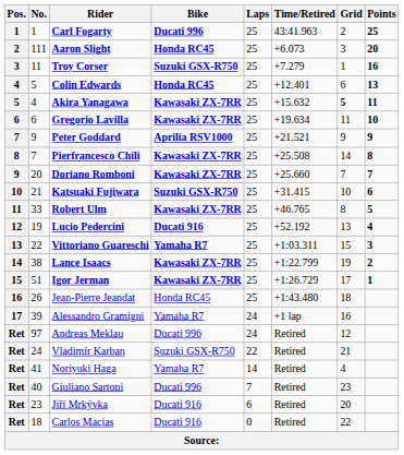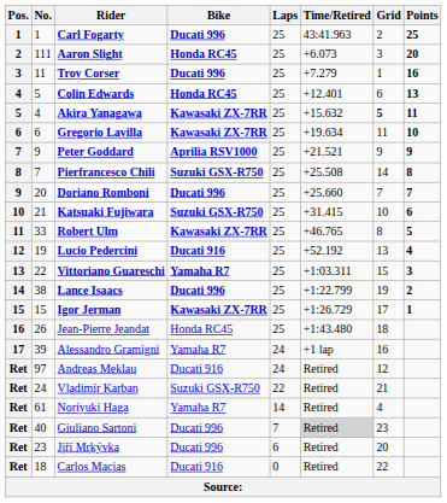Troy Corser | Bike: Suzuki GSX-R750 -> Ducati 996
Pierfrancesco Chili | Bike: Kawasaki ZX-7RR -> Suzuki GSX-R750
Doriano Romboni | Bike: Kawasaki ZX-7RR -> Ducati 996
Lance Isaacs | Bike: Kawasaki ZX-7RR -> Ducati 996
Igor Jerman | No.: 51 -> 15
Andreas Meklau | Bike: Ducati 996 -> Ducati 916
Noriyuki Haga | No.: 41 -> 61
Giuliano Sartoni | Time/Retired: no background -> lightgrey background
Jiří Mrkývka | Bike: Ducati 916 -> Ducati 996
